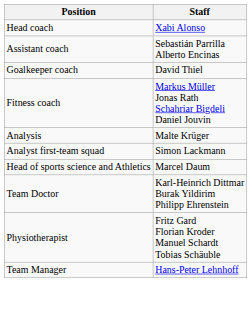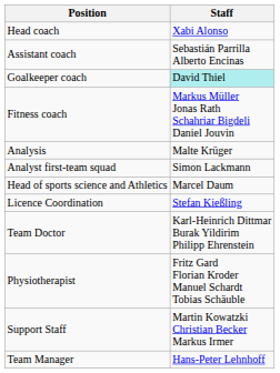Goalkeeper coach | Staff: no background -> paleturquoise background
+ row: Licence Coordination | Stefan Kießling
+ row: Support Staff | Martin Kowatzki Christian Becker Markus Irmer
